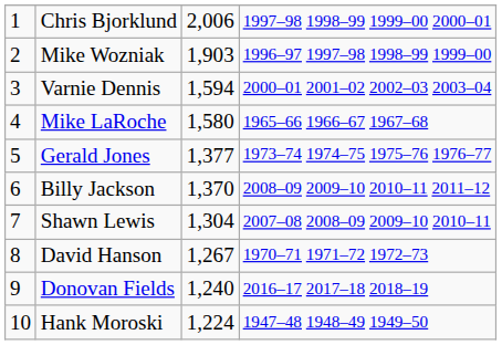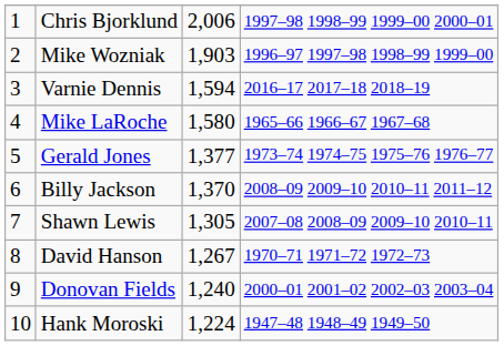Varnie Dennis | column 4: 2000–01 2001–02 2002–03 2003–04 -> 2016–17 2017–18 2018–19
Shawn Lewis | column 3: 1,304 -> 1,305
Donovan Fields | column 4: 2016–17 2017–18 2018–19 -> 2000–01 2001–02 2002–03 2003–04
